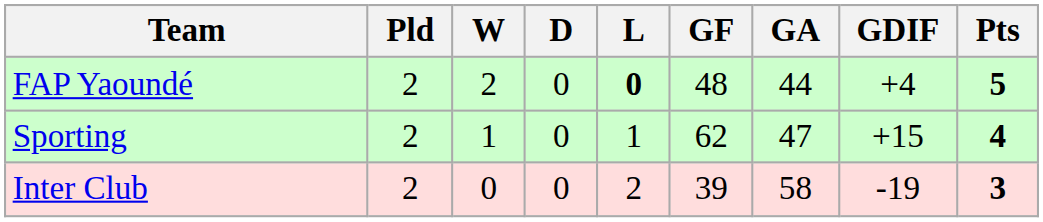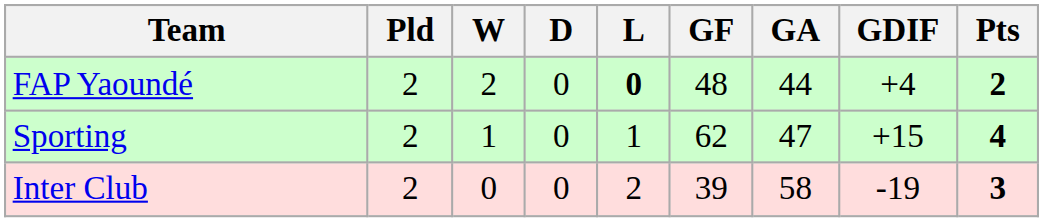FAP Yaoundé | Pts: 5 -> 2
